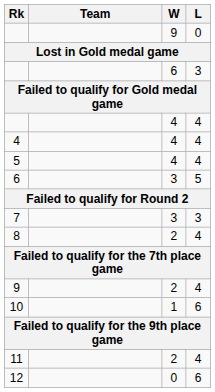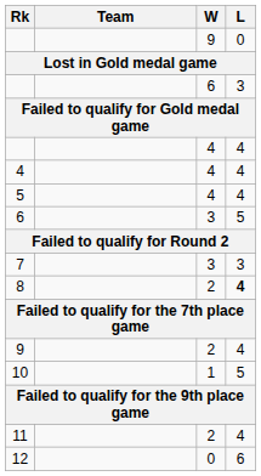8 | L: normal -> bold
10 | L: 6 -> 5
